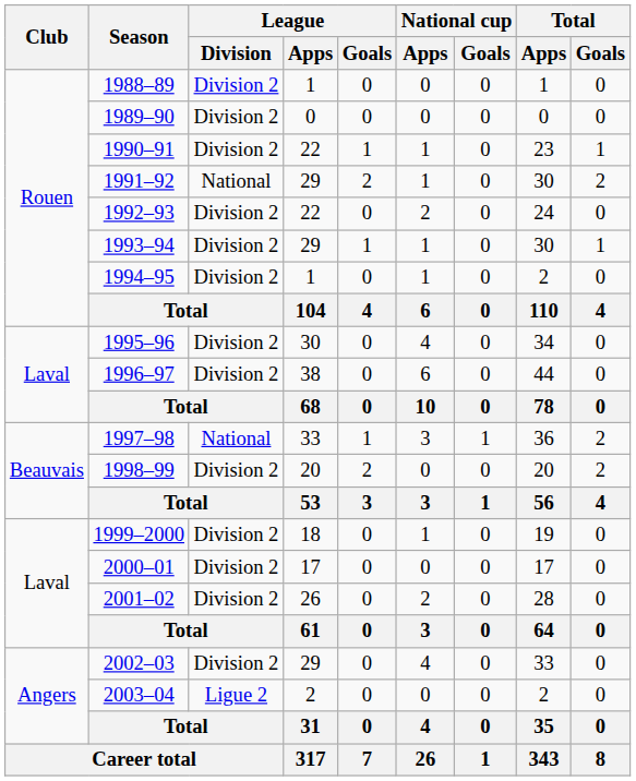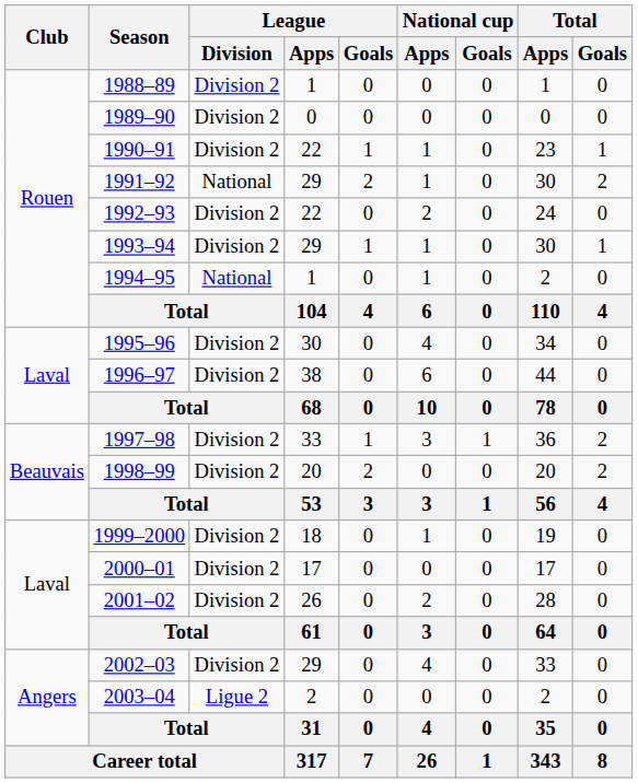1994–95 | League / Division: Division 2 -> National
1997–98 | League / Division: National -> Division 2
